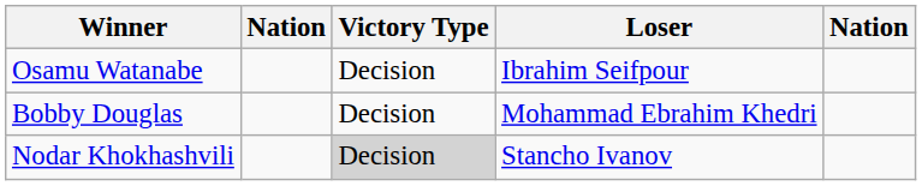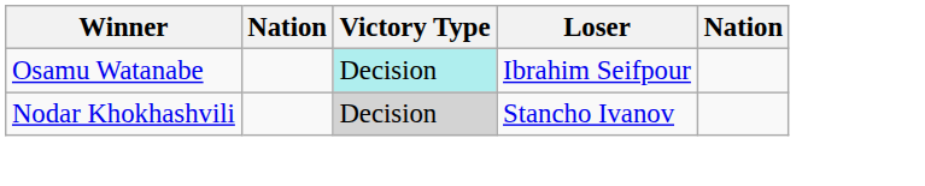Osamu Watanabe | Victory Type: no background -> paleturquoise background
- row: Bobby Douglas | Decision | Mohammad Ebrahim Khedri
